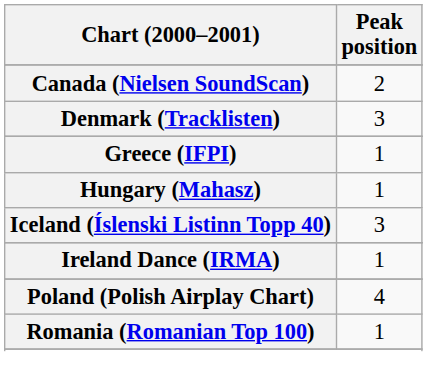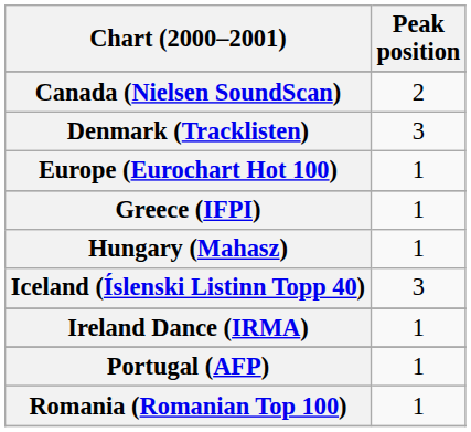+ row: Europe (Eurochart Hot 100) | 1
- row: Poland (Polish Airplay Chart) | 4
+ row: Portugal (AFP) | 1
